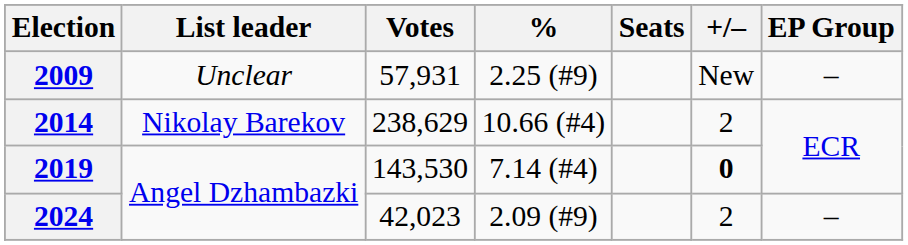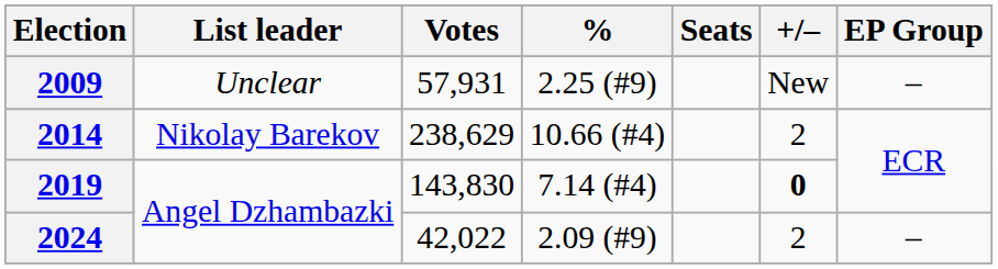2019 | Votes: 143,530 -> 143,830
2024 | Votes: 42,023 -> 42,022
